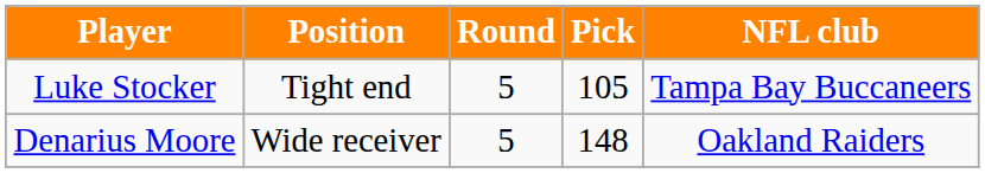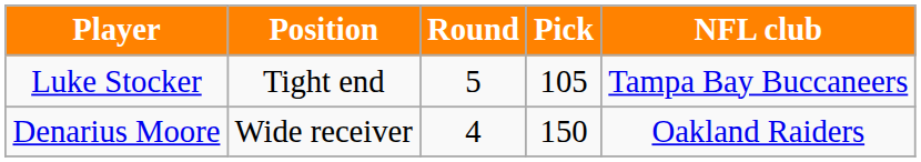Denarius Moore | Round: 5 -> 4
Denarius Moore | Pick: 148 -> 150
